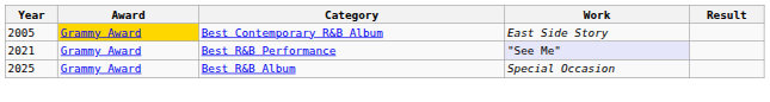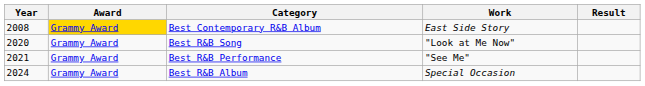Best Contemporary R&B Album | Year: 2005 -> 2008
+ row: 2020 | Grammy Award | Best R&B Song | "Look at Me Now"
Best R&B Performance | Work: lavender background -> no background
Best R&B Album | Year: 2025 -> 2024
